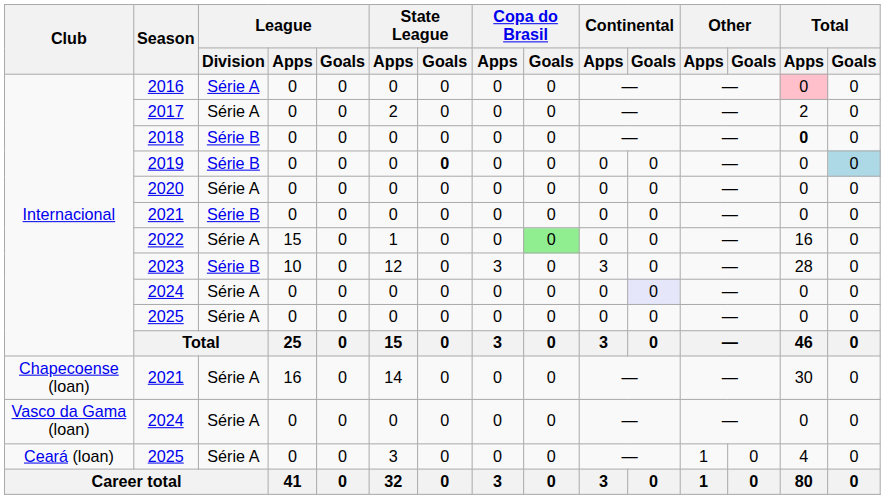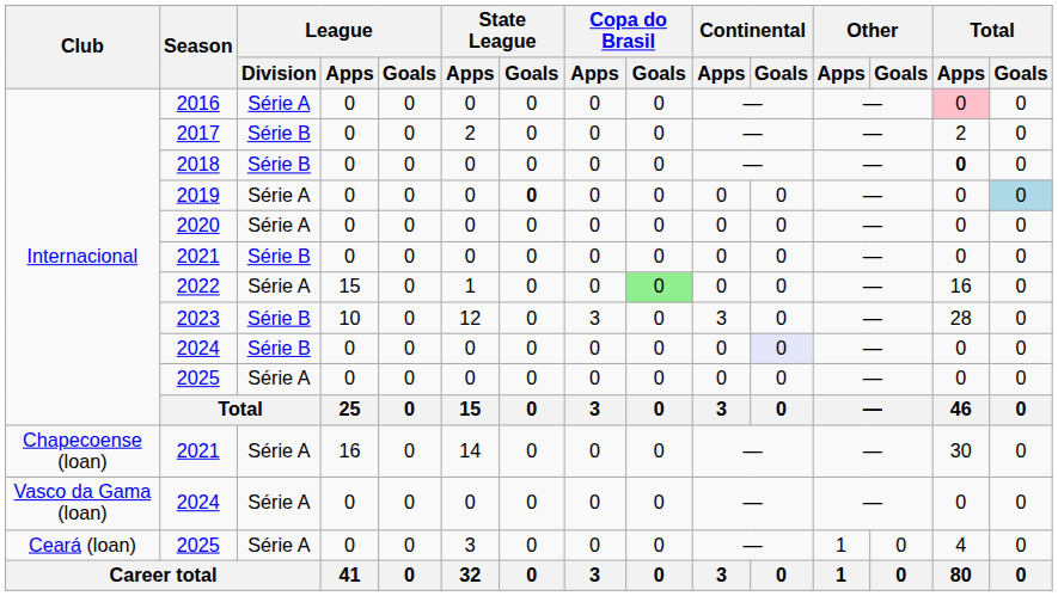2017 | League / Division: Série A -> Série B
2019 | League / Division: Série B -> Série A
Internacional / 2024 | League / Division: Série A -> Série B
